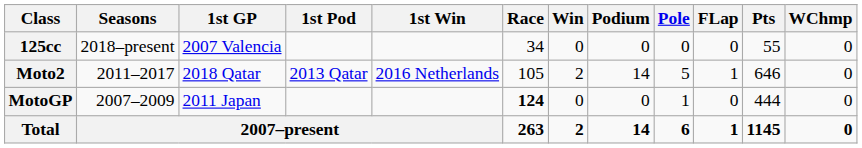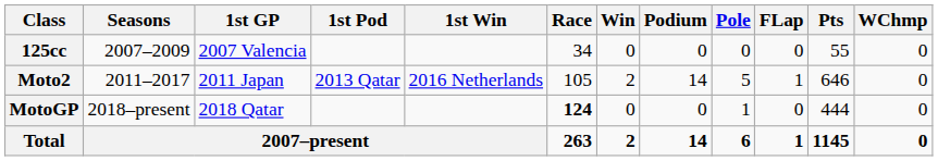125cc | Seasons: 2018–present -> 2007–2009
Moto2 | 1st GP: 2018 Qatar -> 2011 Japan
MotoGP | Seasons: 2007–2009 -> 2018–present
MotoGP | 1st GP: 2011 Japan -> 2018 Qatar
